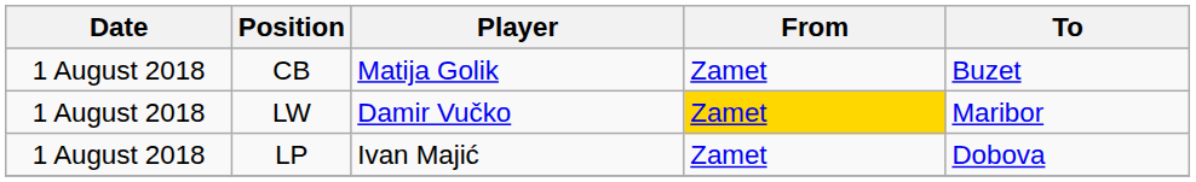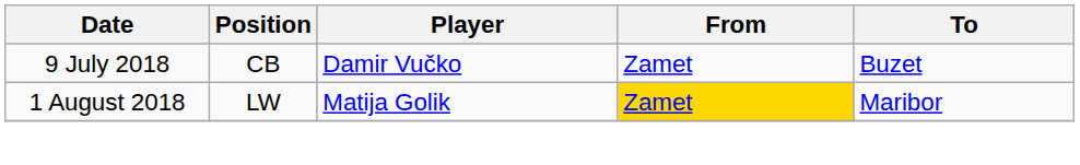CB | Date: 1 August 2018 -> 9 July 2018
CB | Player: Matija Golik -> Damir Vučko
LW | Player: Damir Vučko -> Matija Golik
- row: 1 August 2018 | LP | Ivan Majić | Zamet | Dobova
